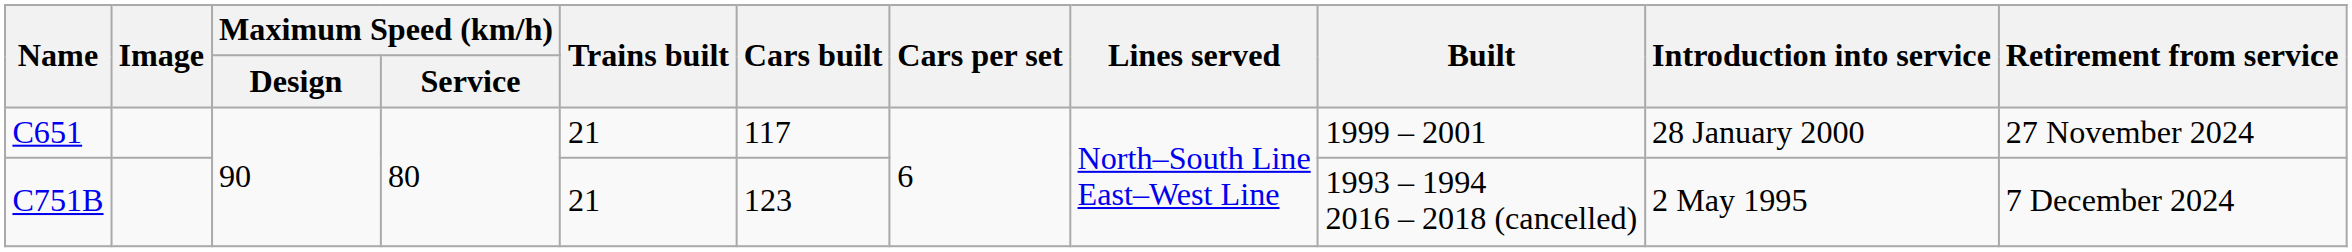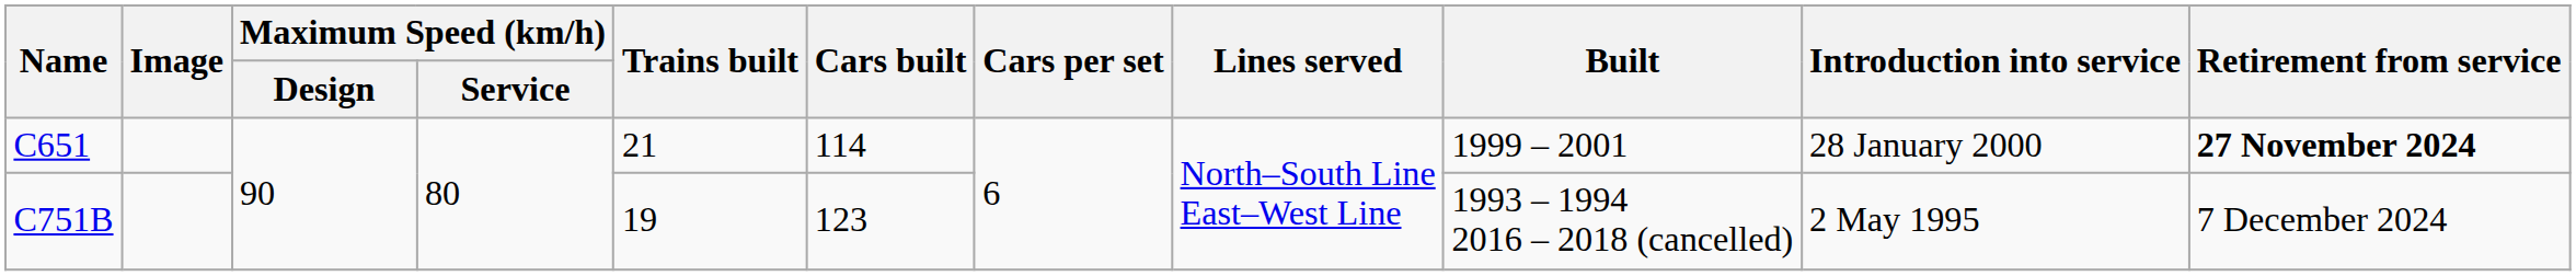C651 | Cars built: 117 -> 114
C651 | Retirement from service: normal -> bold
C751B | Trains built: 21 -> 19
